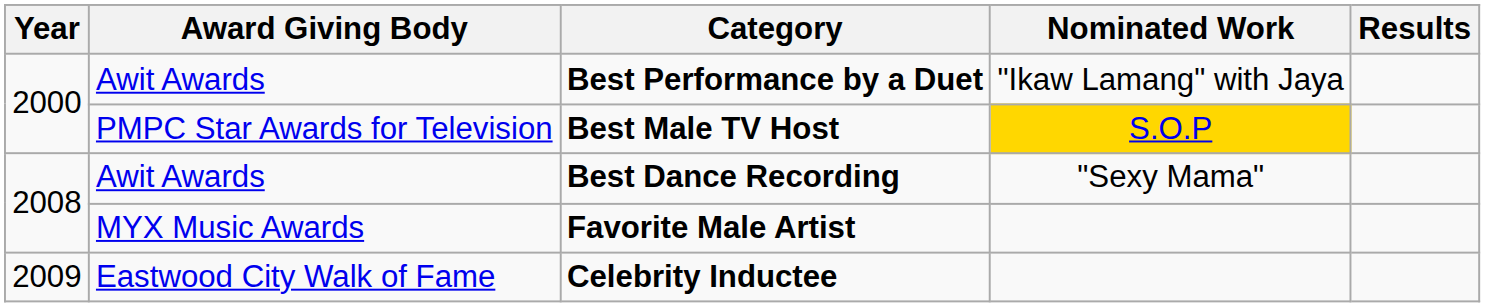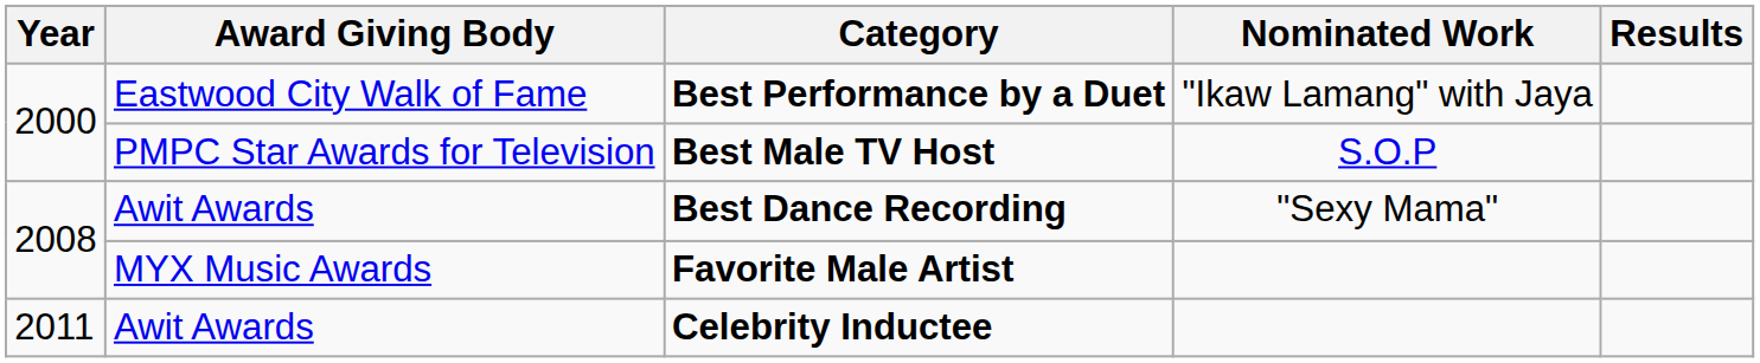Best Performance by a Duet | Award Giving Body: Awit Awards -> Eastwood City Walk of Fame
Best Male TV Host | Nominated Work: gold background -> no background
Celebrity Inductee | Year: 2009 -> 2011
Celebrity Inductee | Award Giving Body: Eastwood City Walk of Fame -> Awit Awards
